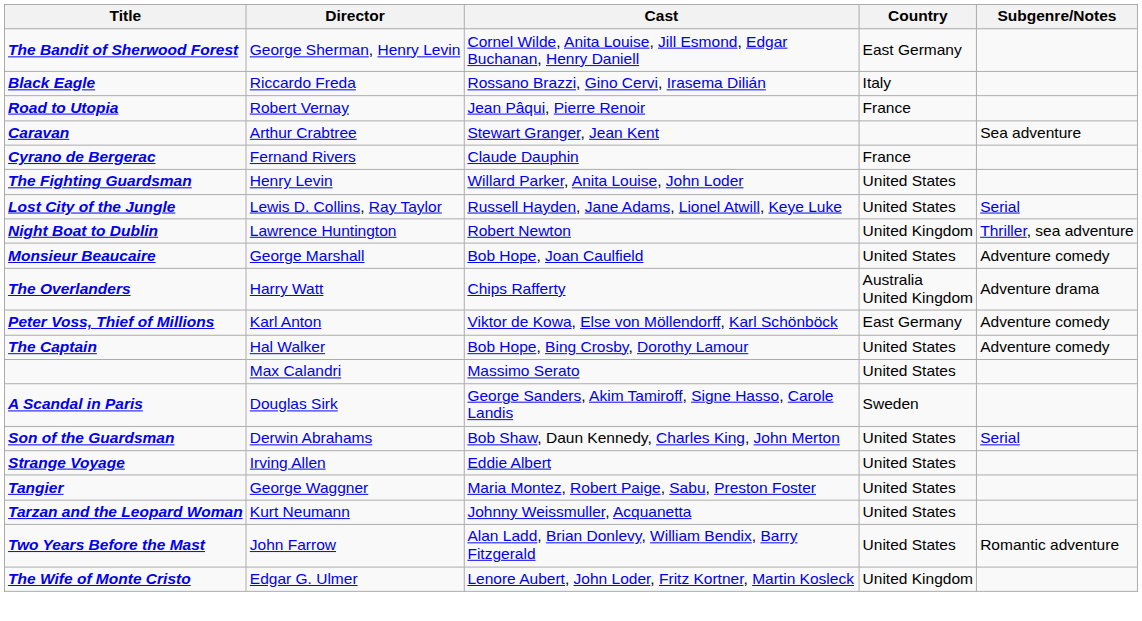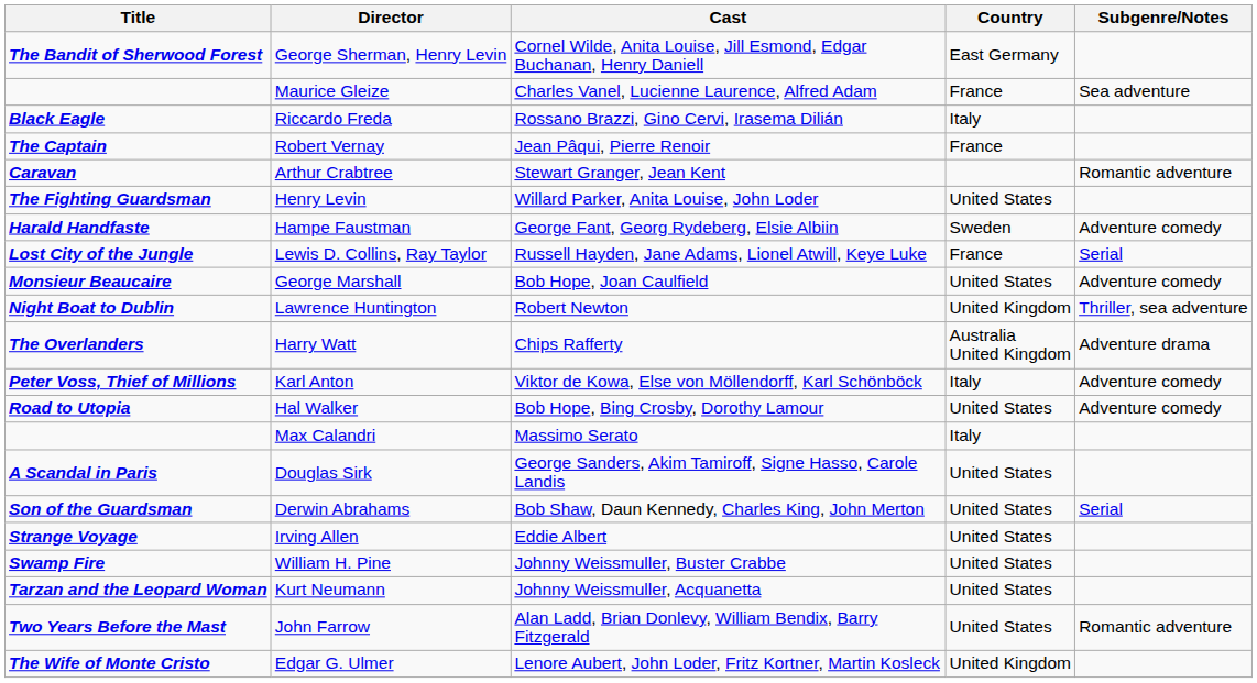+ row: Maurice Gleize | Charles Vanel, Lucienne Laurence, Alfred Adam | France | Sea adventure
Robert Vernay | Title: Road to Utopia -> The Captain
Arthur Crabtree | Subgenre/Notes: Sea adventure -> Romantic adventure
- row: Cyrano de Bergerac | Fernand Rivers | Claude Dauphin | France
+ row: Harald Handfaste | Hampe Faustman | George Fant, Georg Rydeberg, Elsie Albiin | Sweden | Adventure comedy
Lewis D. Collins, Ray Taylor | Country: United States -> France
rows swapped: George Marshall <-> Lawrence Huntington
Karl Anton | Country: East Germany -> Italy
Hal Walker | Title: The Captain -> Road to Utopia
Max Calandri | Country: United States -> Italy
Douglas Sirk | Country: Sweden -> United States
+ row: Swamp Fire | William H. Pine | Johnny Weissmuller, Buster Crabbe | United States
- row: Tangier | George Waggner | Maria Montez, Robert Paige, Sabu, Preston Foster | United States
